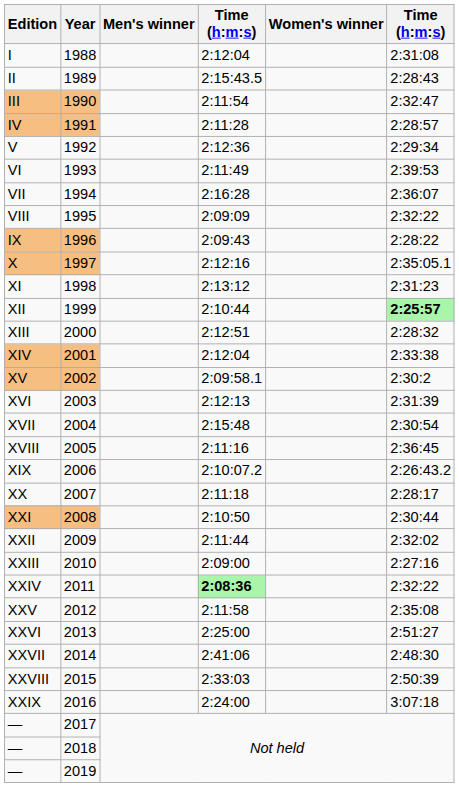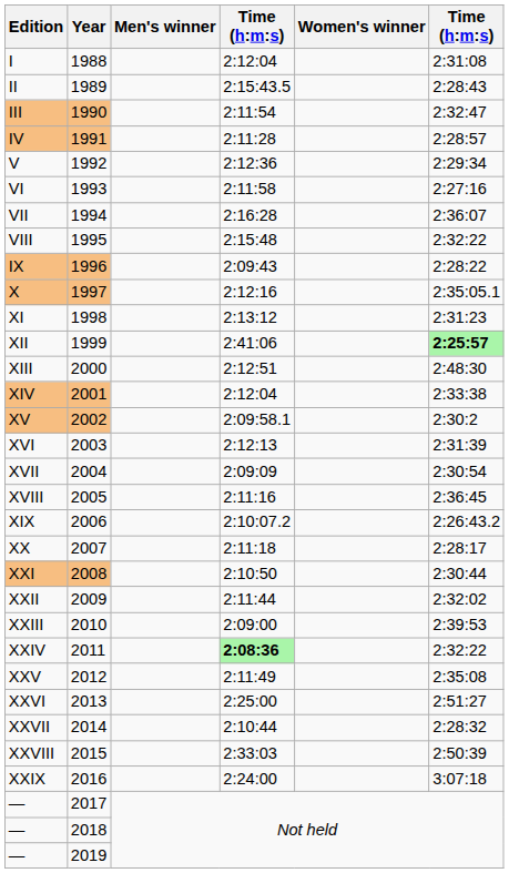VI | column 4: 2:11:49 -> 2:11:58
VI | column 6: 2:39:53 -> 2:27:16
VIII | column 4: 2:09:09 -> 2:15:48
XII | column 4: 2:10:44 -> 2:41:06
XIII | column 6: 2:28:32 -> 2:48:30
XVII | column 4: 2:15:48 -> 2:09:09
XXIII | column 6: 2:27:16 -> 2:39:53
XXV | column 4: 2:11:58 -> 2:11:49
XXVII | column 4: 2:41:06 -> 2:10:44
XXVII | column 6: 2:48:30 -> 2:28:32
